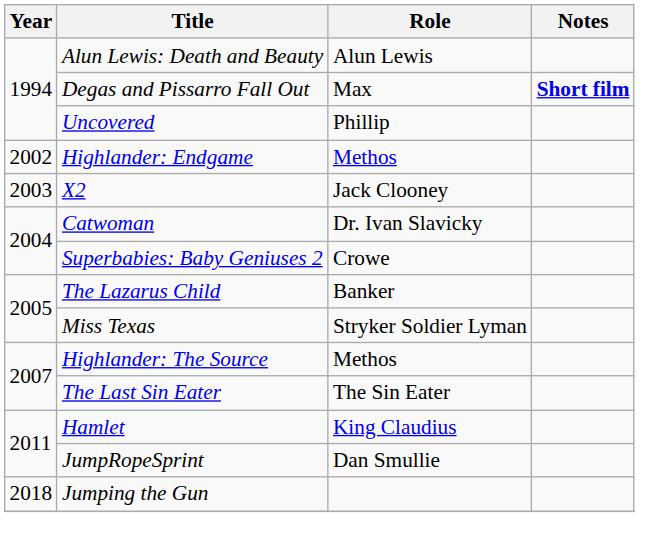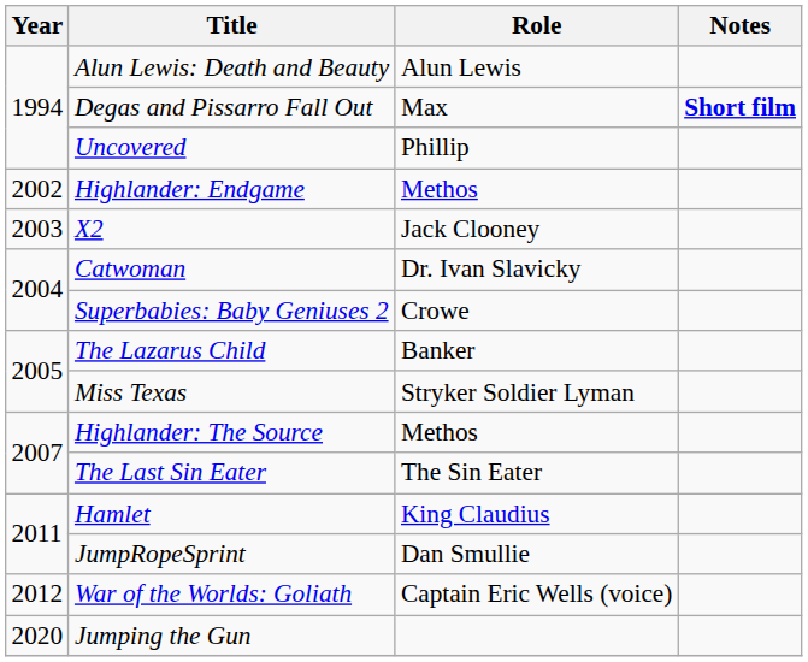+ row: 2012 | War of the Worlds: Goliath | Captain Eric Wells (voice)
Jumping the Gun | Year: 2018 -> 2020
